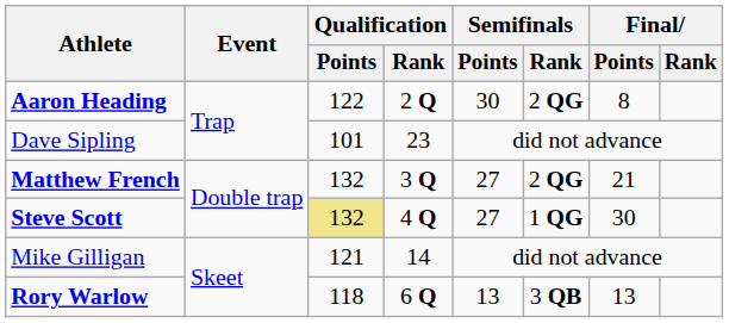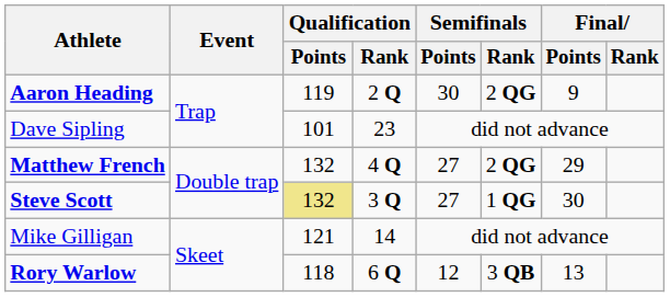Aaron Heading | Qualification / Points: 122 -> 119
Aaron Heading | Final / Points: 8 -> 9
Matthew French | Qualification / Rank: 3 Q -> 4 Q
Matthew French | Final / Points: 21 -> 29
Steve Scott | Qualification / Rank: 4 Q -> 3 Q
Rory Warlow | Semifinals / Points: 13 -> 12
